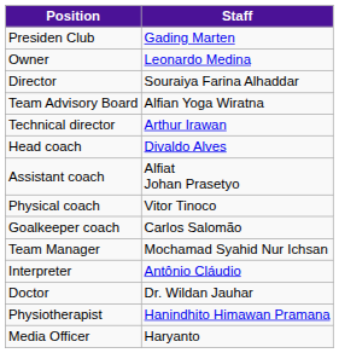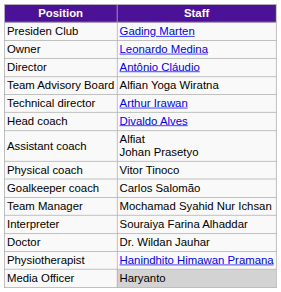Director | Staff: Souraiya Farina Alhaddar -> Antônio Cláudio
Interpreter | Staff: Antônio Cláudio -> Souraiya Farina Alhaddar
Media Officer | Staff: no background -> lightgrey background
